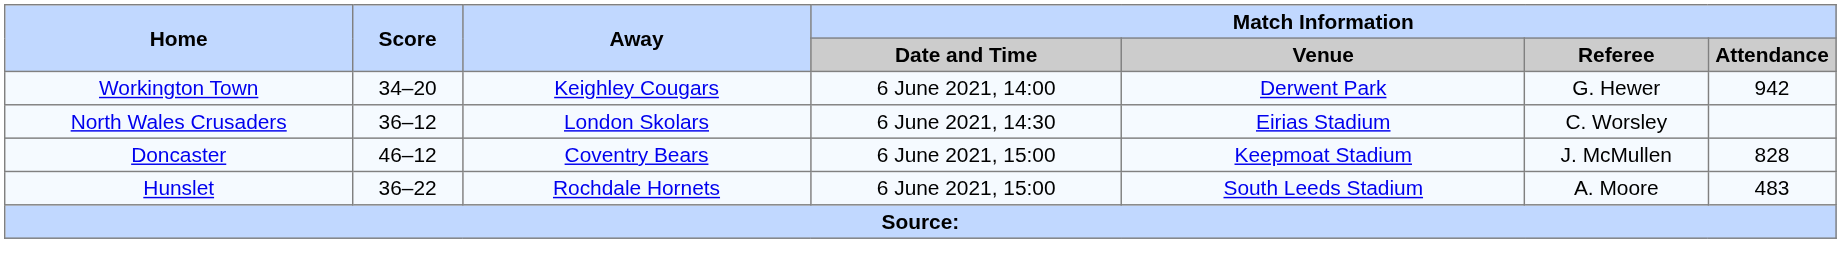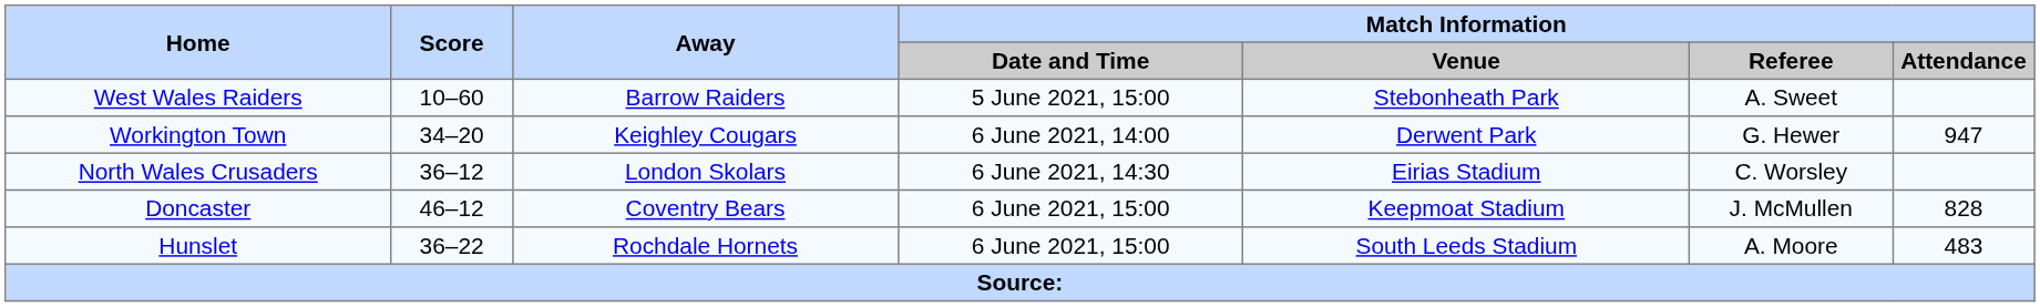+ row: West Wales Raiders | 10–60 | Barrow Raiders | 5 June 2021, 15:00 | Stebonheath Park | A. Sweet
Workington Town | Match Information / Attendance: 942 -> 947
